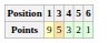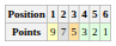+ column: 2 | 7
